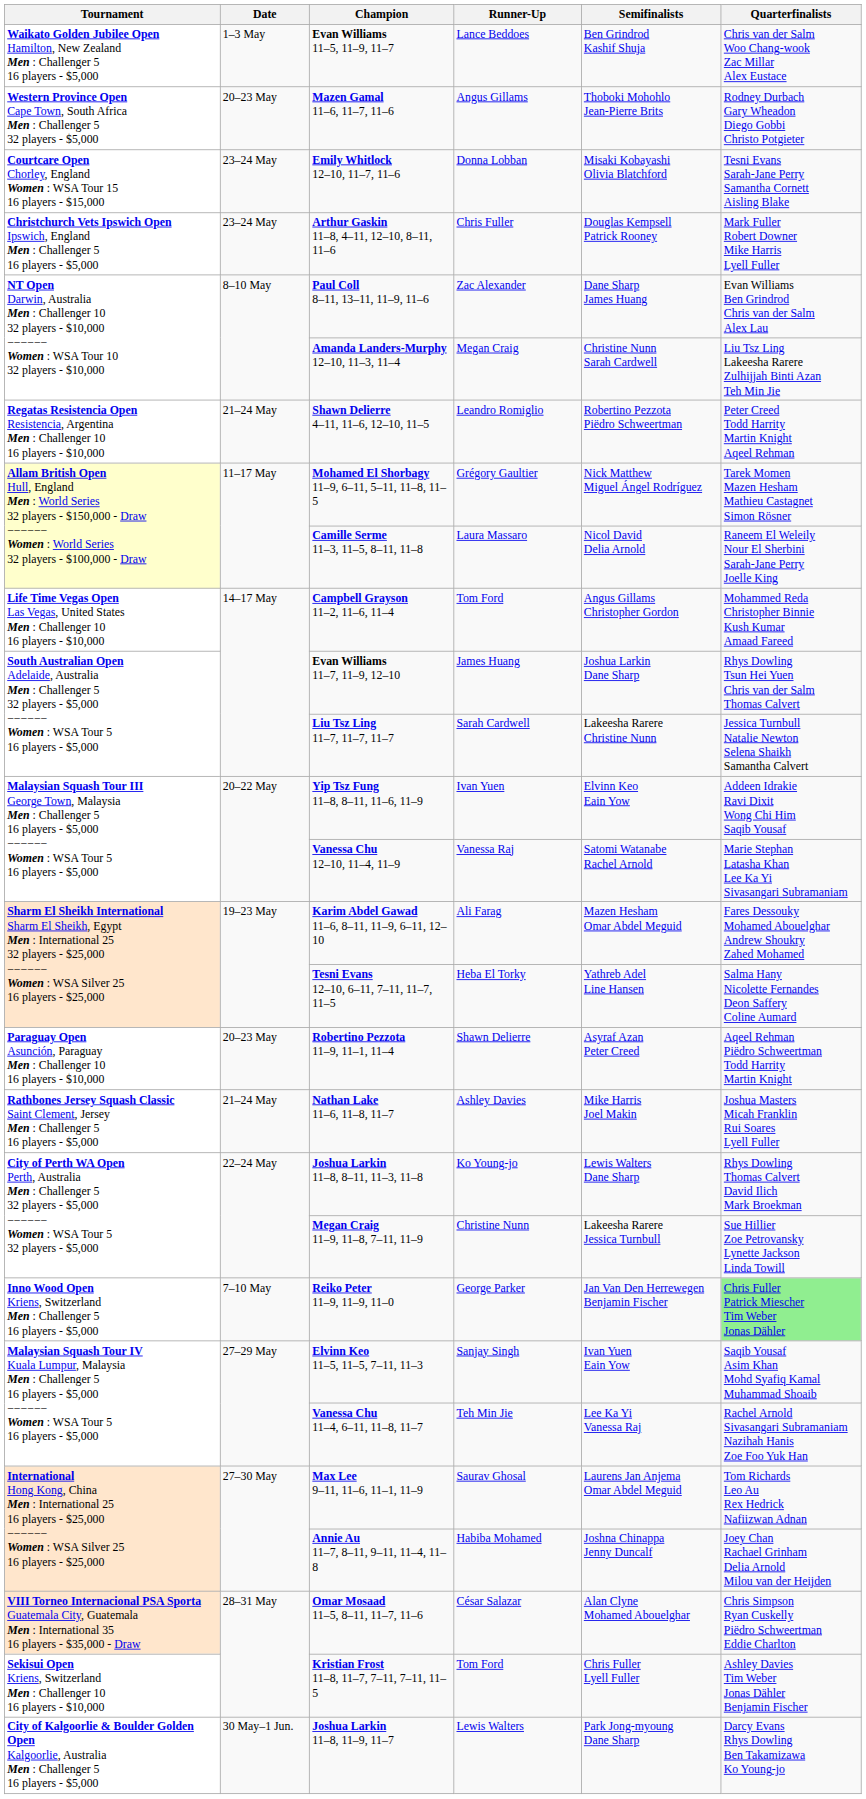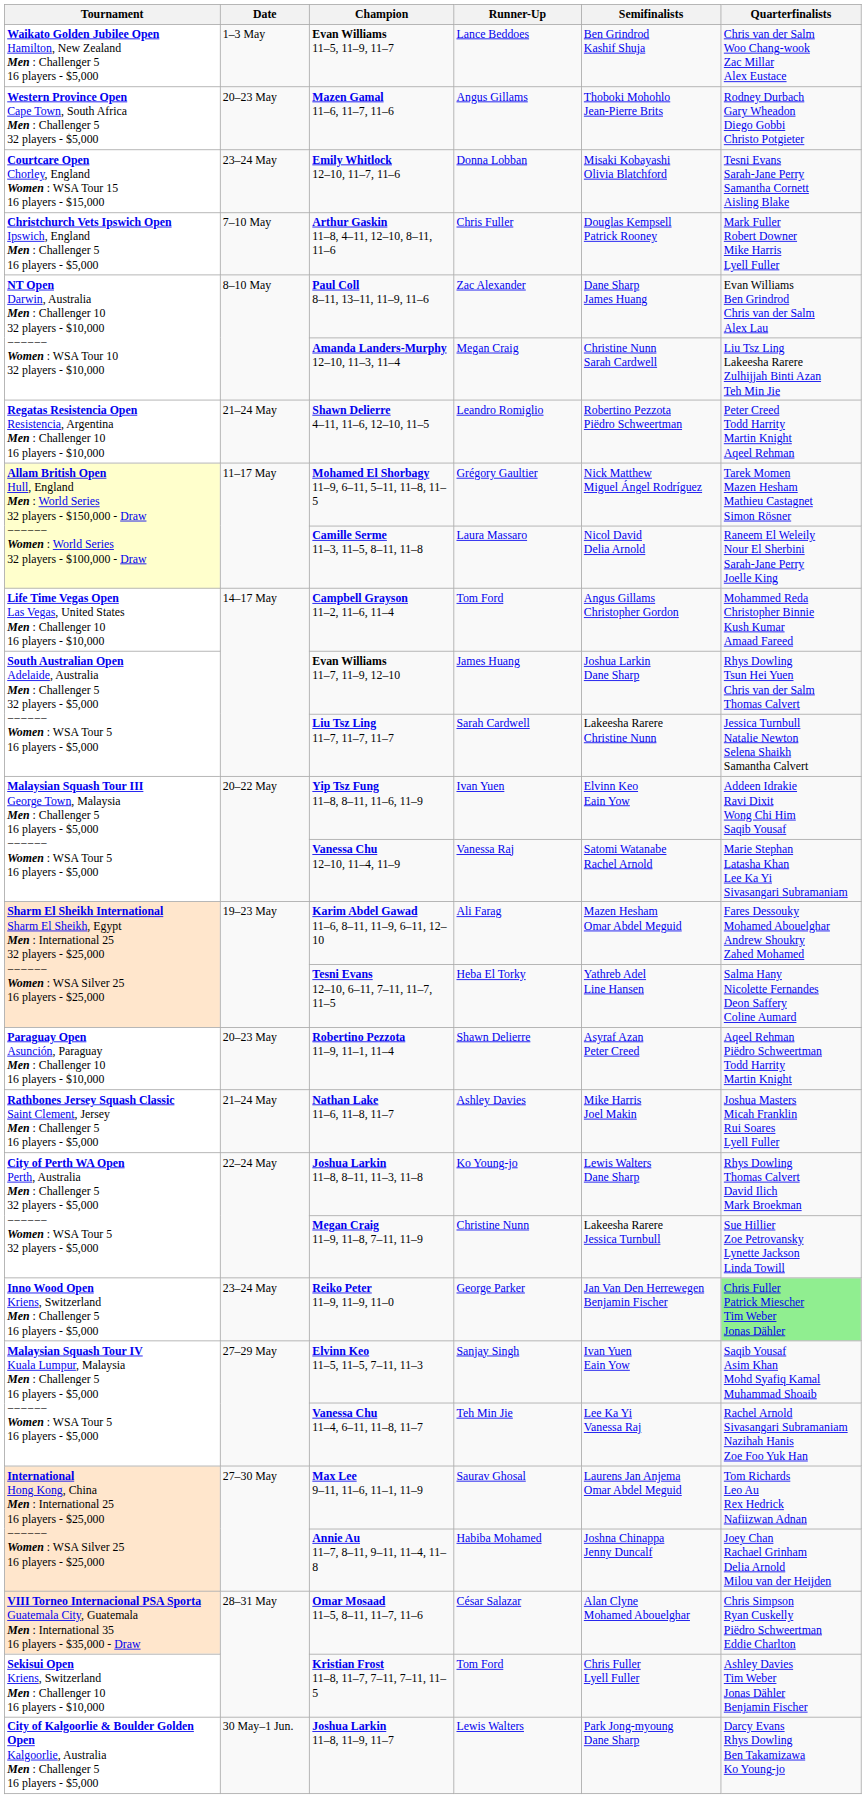Arthur Gaskin 11–8, 4–11, 12–10, 8–11, 11–6 | Date: 23–24 May -> 7–10 May
Reiko Peter 11–9, 11–9, 11–0 | Date: 7–10 May -> 23–24 May
